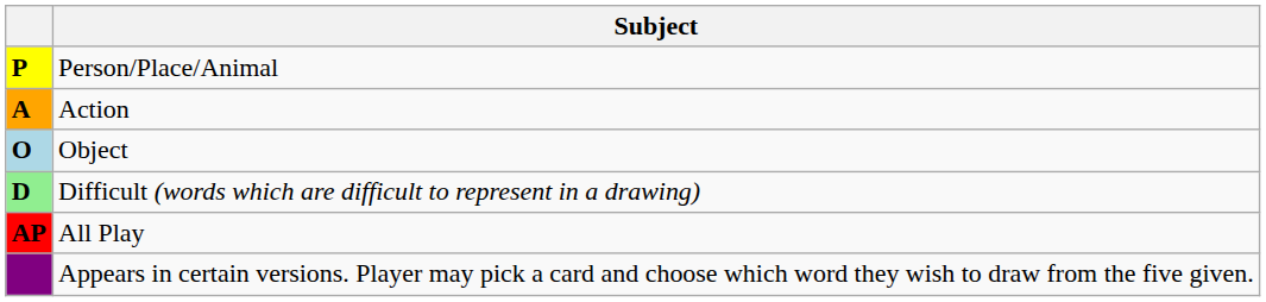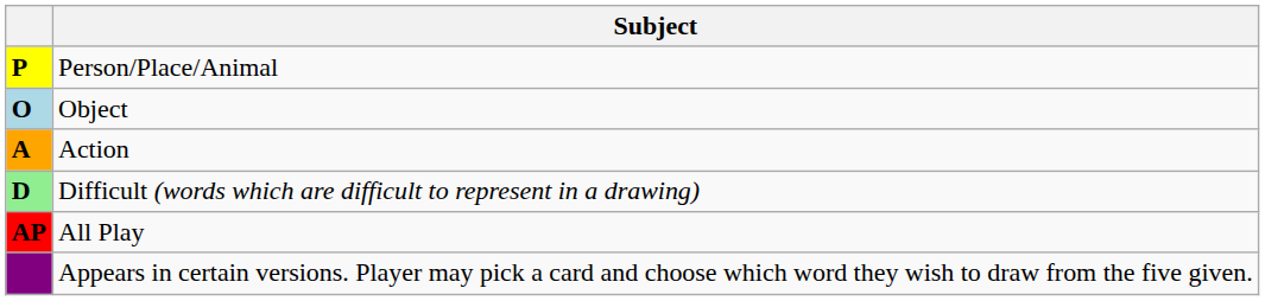rows swapped: Object <-> Action
